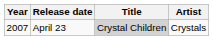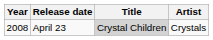April 23 | Year: 2007 -> 2008
